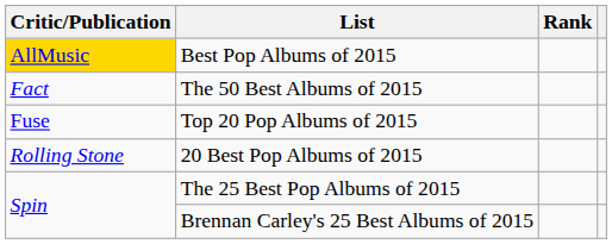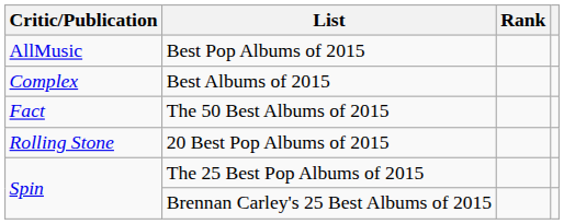Best Pop Albums of 2015 | Critic/Publication: gold background -> no background
+ row: Complex | Best Albums of 2015
- row: Fuse | Top 20 Pop Albums of 2015
